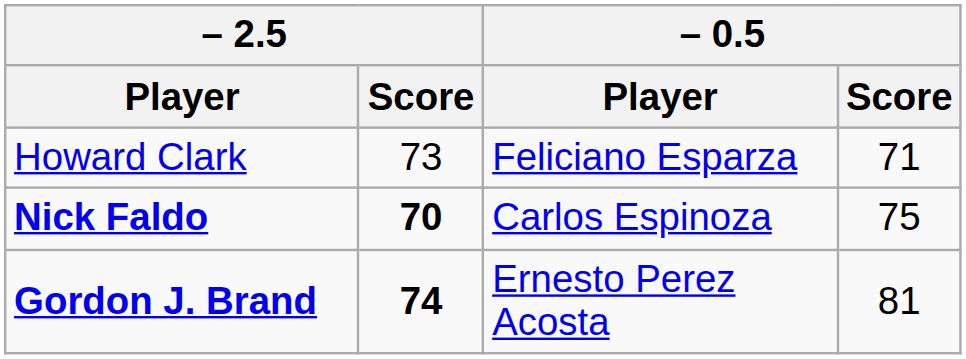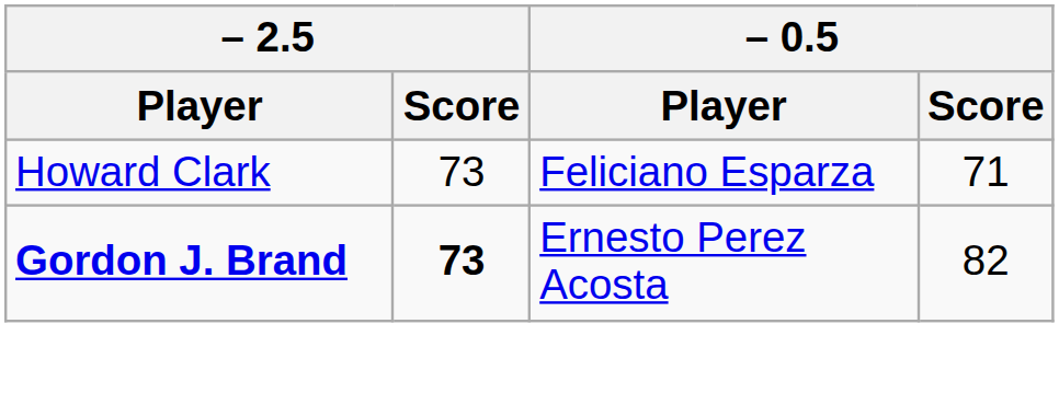- row: Nick Faldo | 70 | Carlos Espinoza | 75
Gordon J. Brand | – 2.5 / Score: 74 -> 73
Gordon J. Brand | – 0.5 / Score: 81 -> 82
